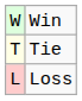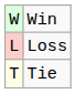rows swapped: Loss <-> Tie
